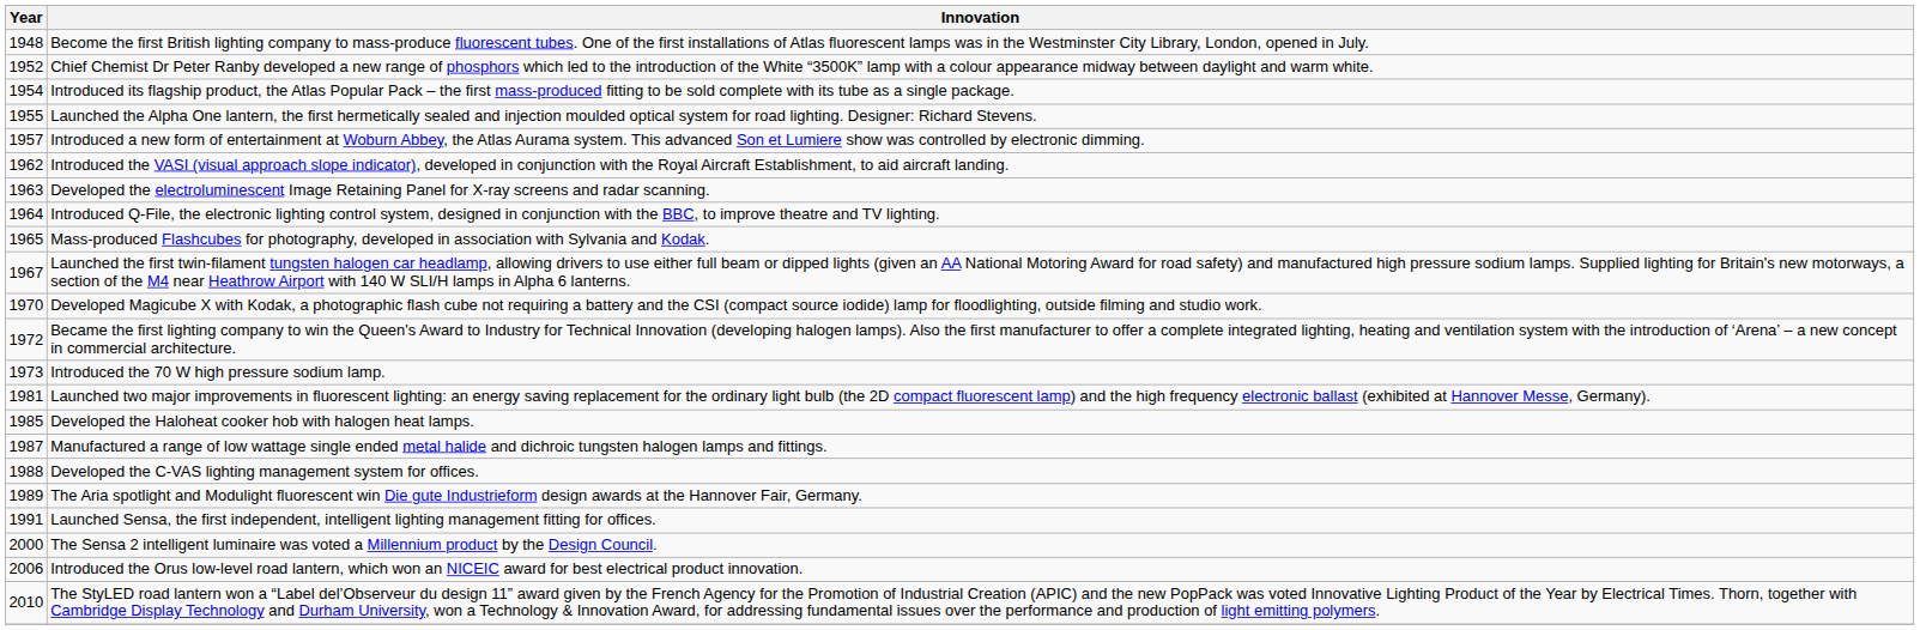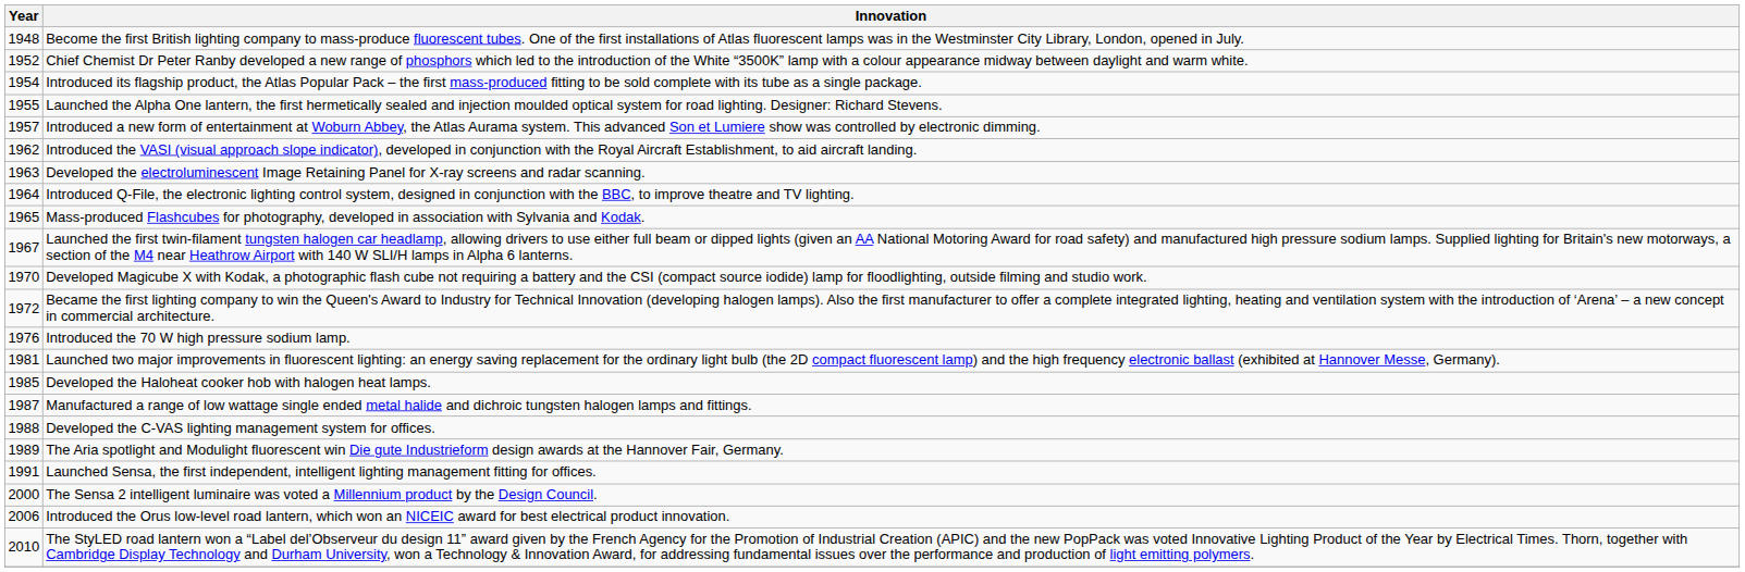Introduced the 70 W high pressure sodium lamp. | Year: 1973 -> 1976
